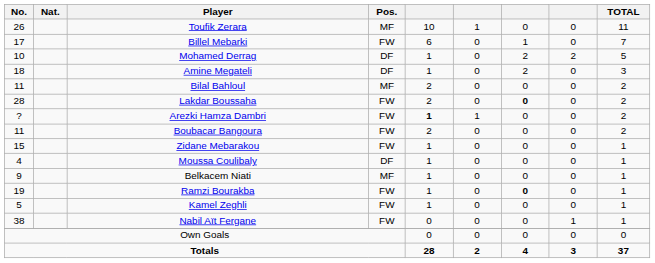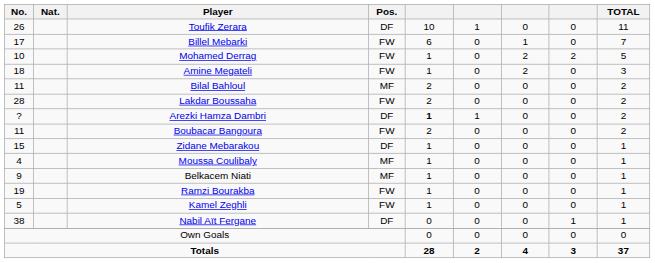Toufik Zerara | Pos.: MF -> DF
Mohamed Derrag | Pos.: DF -> FW
Amine Megateli | Pos.: DF -> FW
Lakdar Boussaha | column 7: bold -> normal
Arezki Hamza Dambri | Pos.: FW -> DF
Zidane Mebarakou | Pos.: FW -> DF
Moussa Coulibaly | Pos.: DF -> MF
Ramzi Bourakba | column 7: bold -> normal
Nabil Aït Fergane | Pos.: FW -> DF
